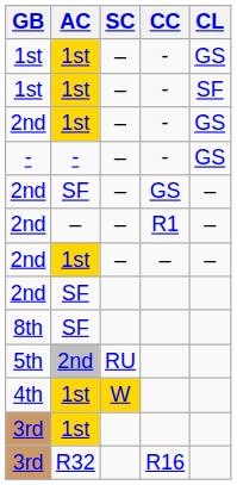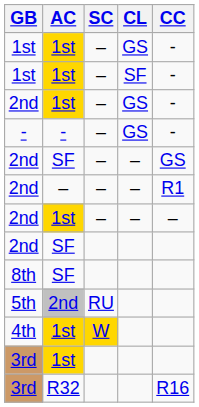columns swapped: CL <-> CC
